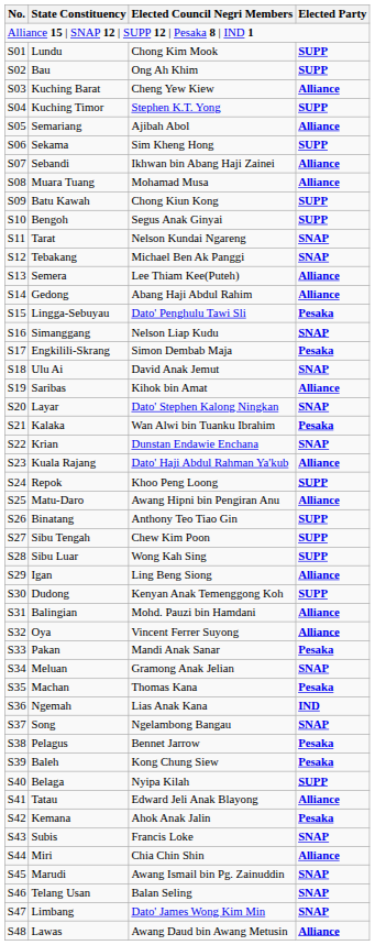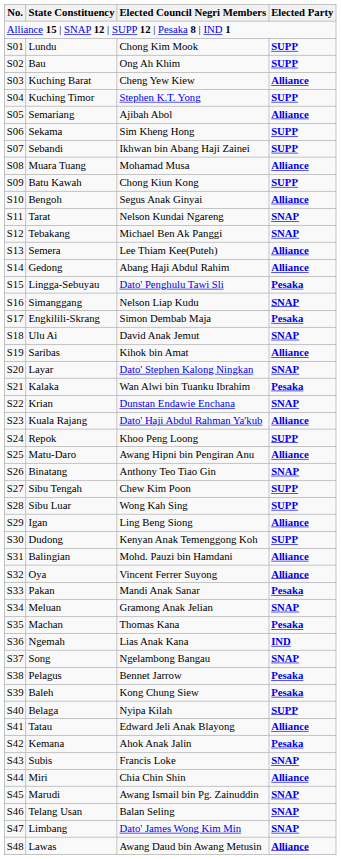Sebandi | Elected Party: Alliance -> SUPP
Bengoh | Elected Party: SUPP -> Alliance
Binatang | Elected Party: SUPP -> SNAP
